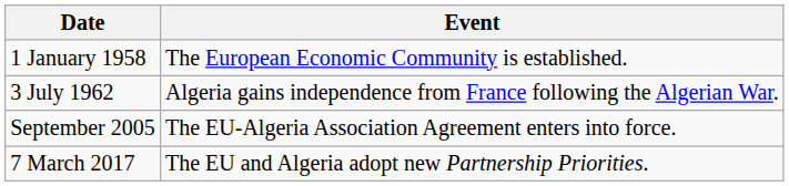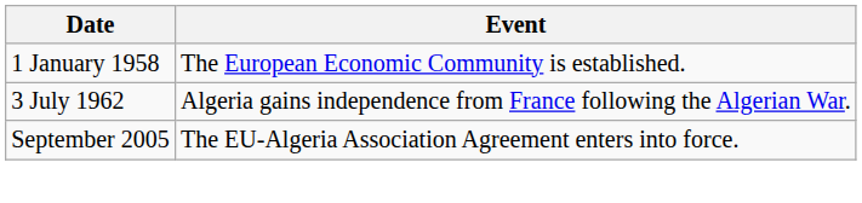- row: 7 March 2017 | The EU and Algeria adopt new Partnership Priorities.
